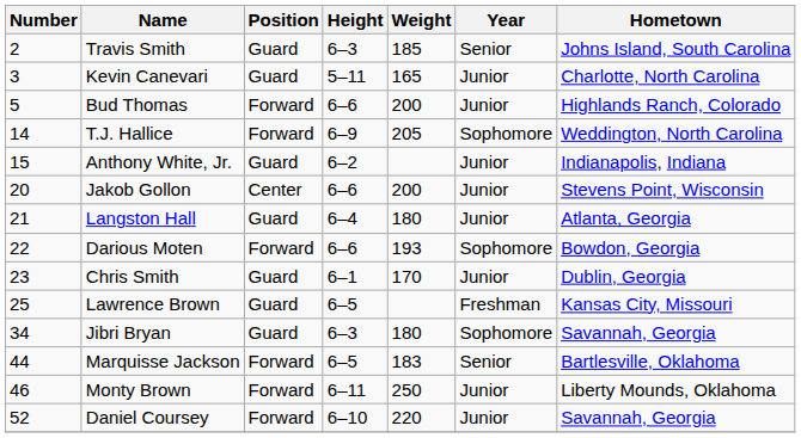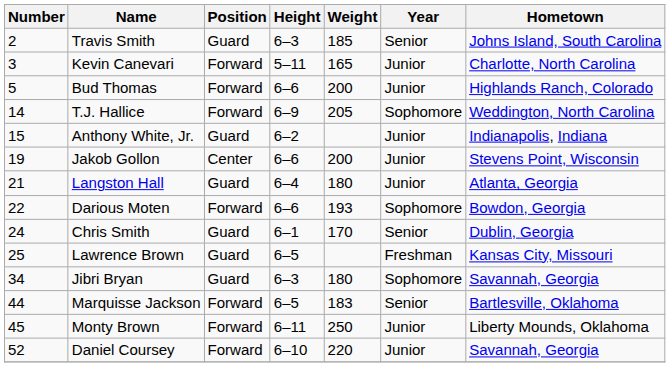Kevin Canevari | Position: Guard -> Forward
Jakob Gollon | Number: 20 -> 19
Chris Smith | Number: 23 -> 24
Chris Smith | Year: Junior -> Senior
Monty Brown | Number: 46 -> 45
